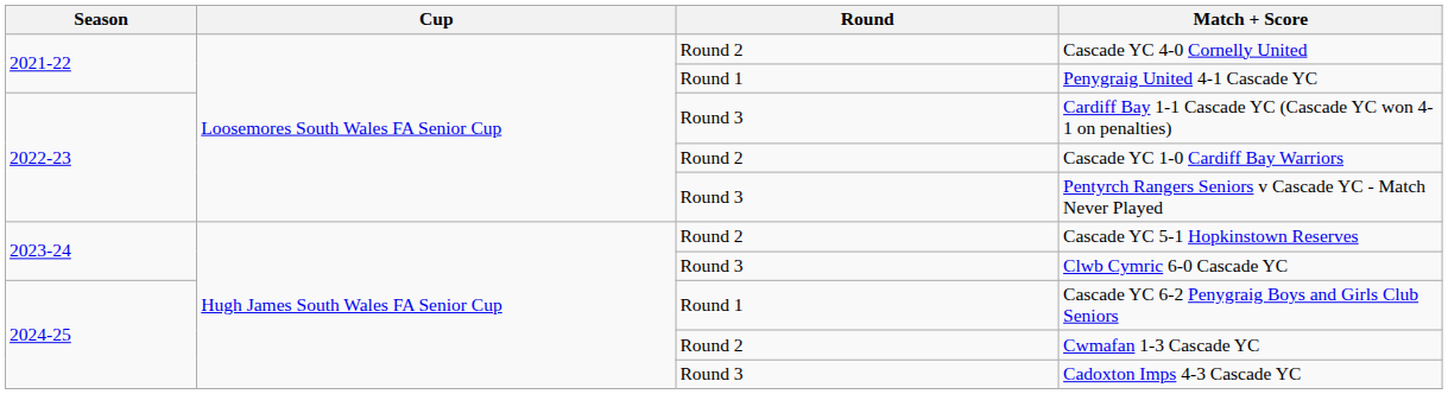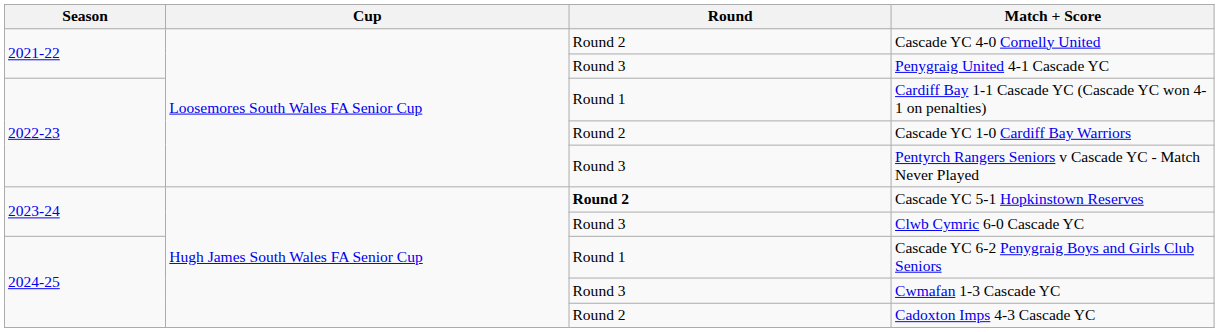Penygraig United 4-1 Cascade YC | Round: Round 1 -> Round 3
Cardiff Bay 1-1 Cascade YC (Cascade YC won 4-1 on penalties) | Round: Round 3 -> Round 1
Cascade YC 5-1 Hopkinstown Reserves | Round: normal -> bold
Cwmafan 1-3 Cascade YC | Round: Round 2 -> Round 3
Cadoxton Imps 4-3 Cascade YC | Round: Round 3 -> Round 2
